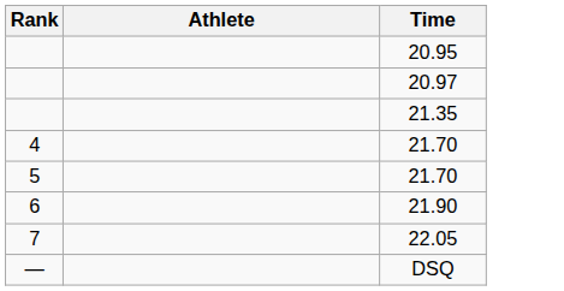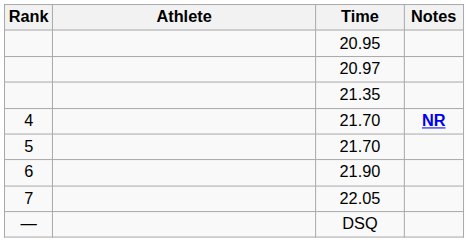+ column: Notes | NR
